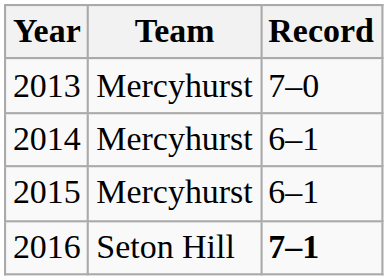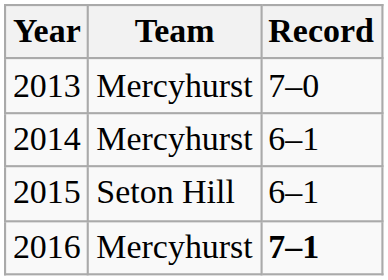2015 | Team: Mercyhurst -> Seton Hill
2016 | Team: Seton Hill -> Mercyhurst
